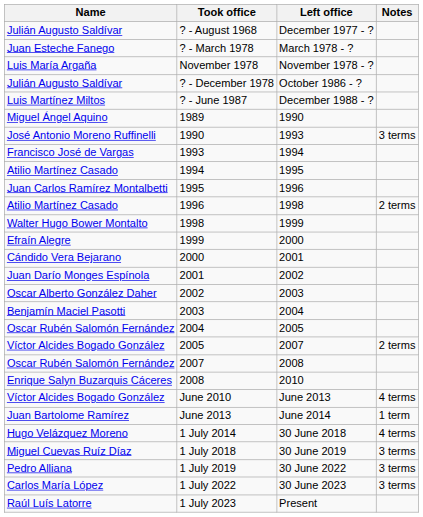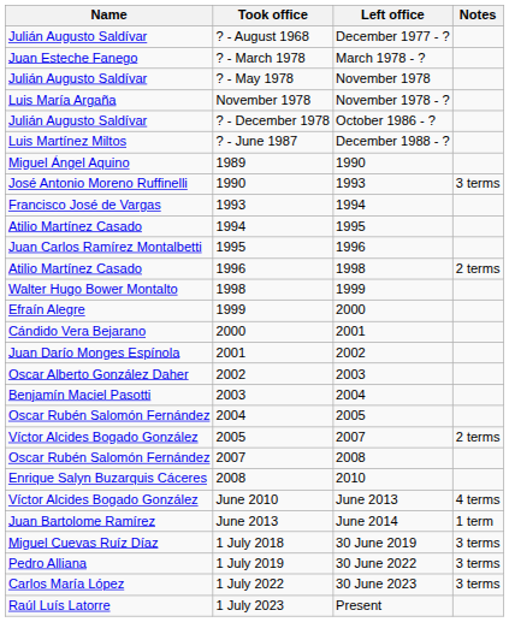+ row: Julián Augusto Saldívar | ? - May 1978 | November 1978
- row: Hugo Velázquez Moreno | 1 July 2014 | 30 June 2018 | 4 terms
